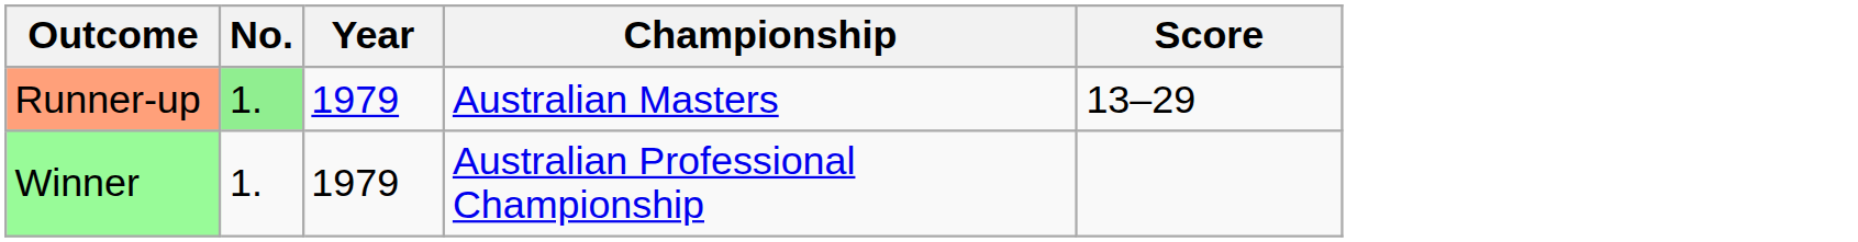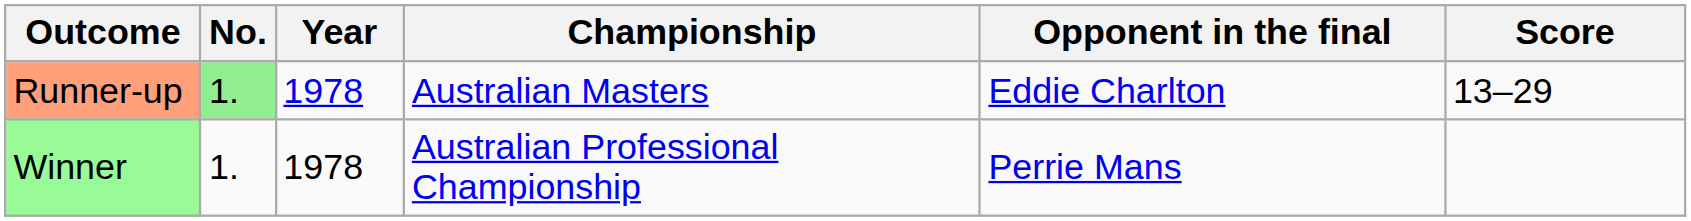+ column: Opponent in the final | Eddie Charlton | Perrie Mans
Runner-up | Year: 1979 -> 1978
Winner | Year: 1979 -> 1978
